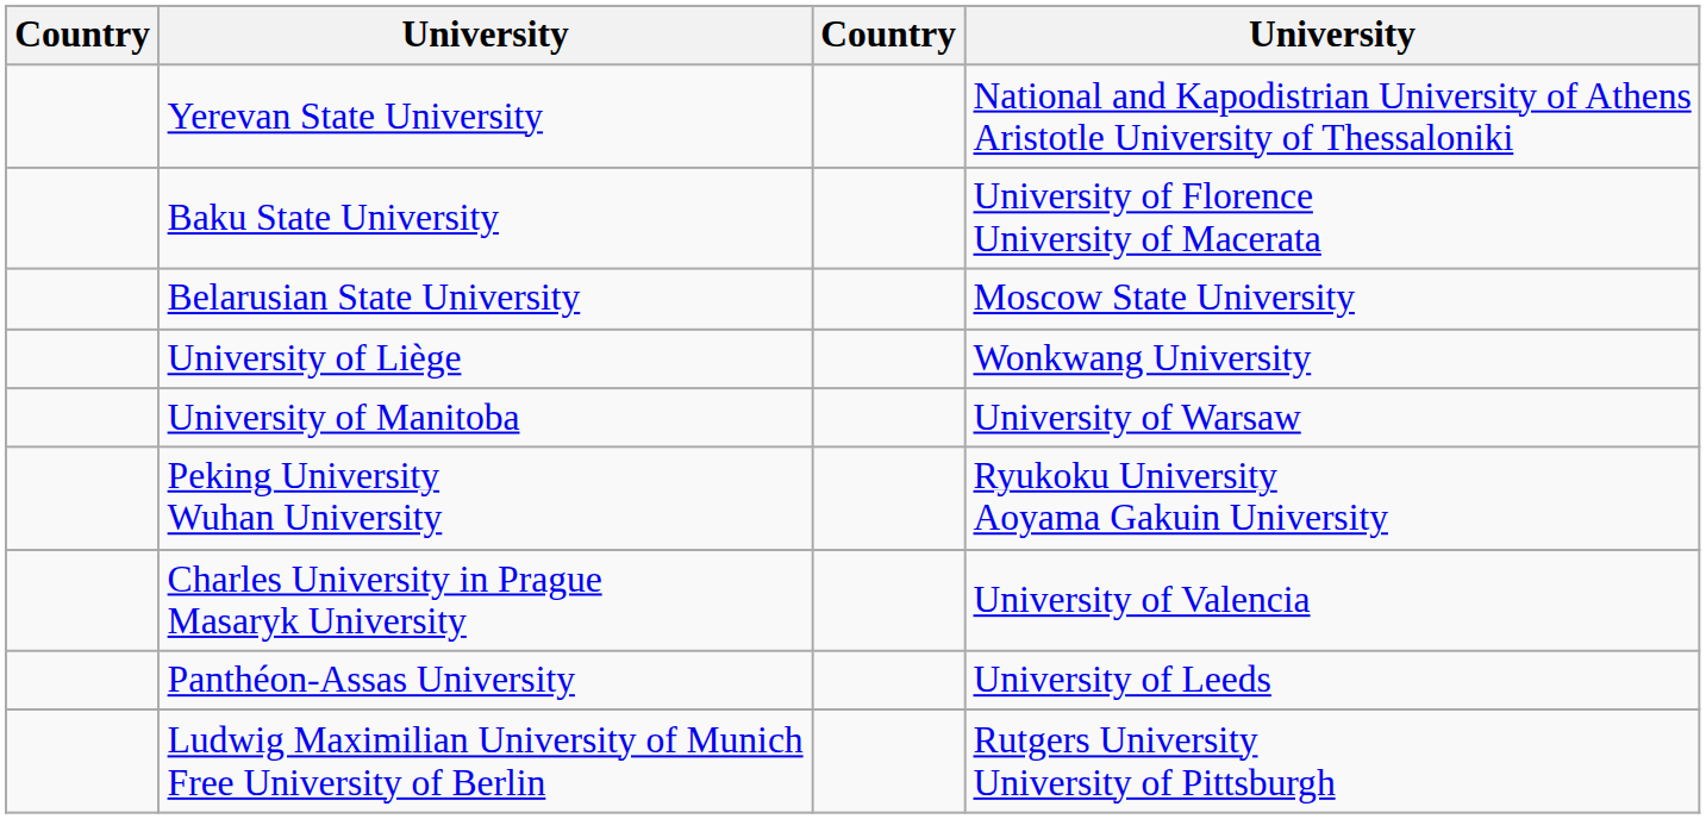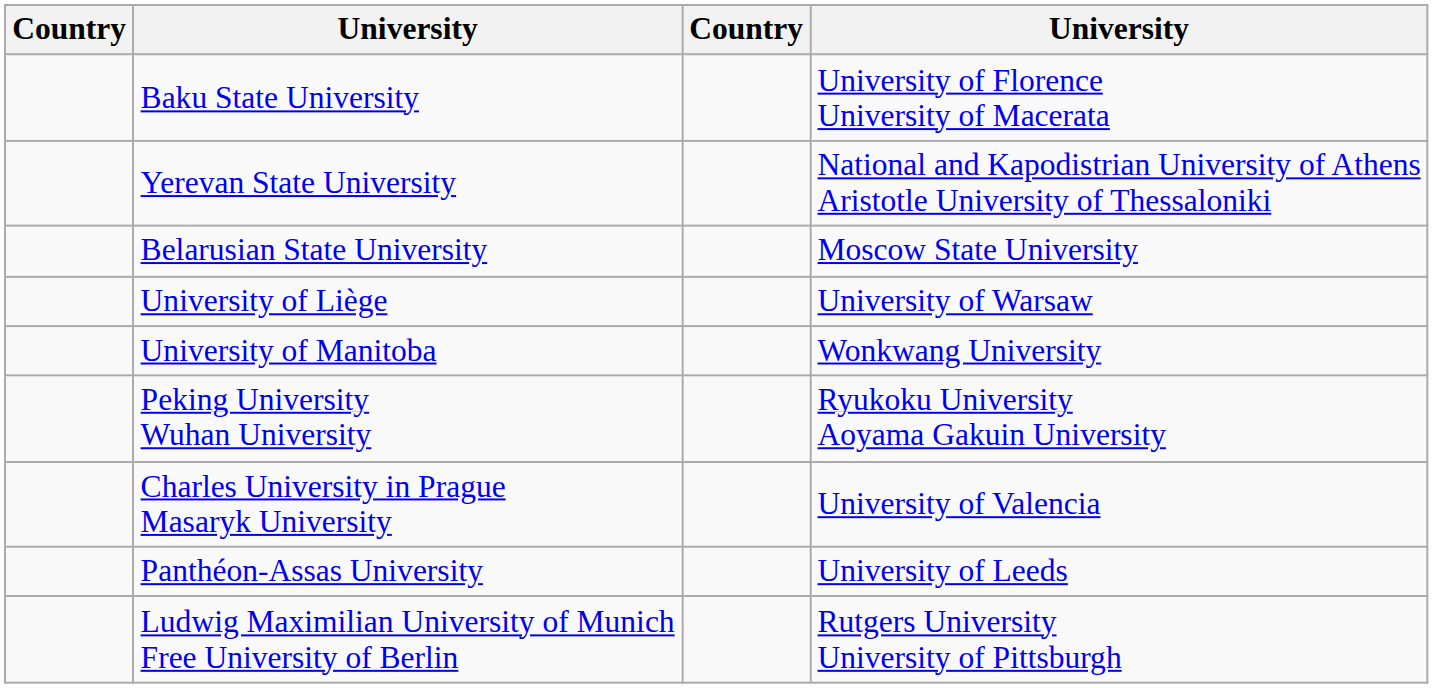rows swapped: Yerevan State University <-> Baku State University
University of Liège | column 4: Wonkwang University -> University of Warsaw
University of Manitoba | column 4: University of Warsaw -> Wonkwang University
